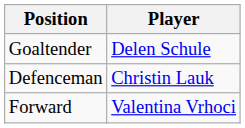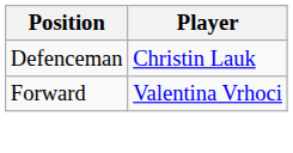- row: Goaltender | Delen Schule
